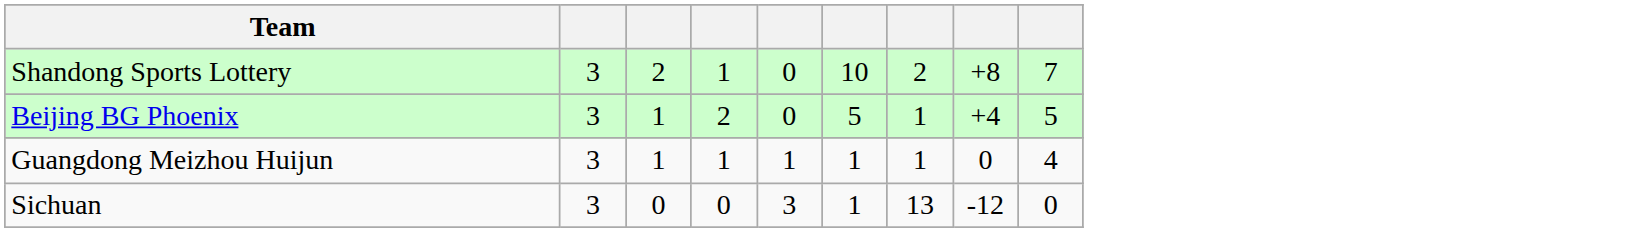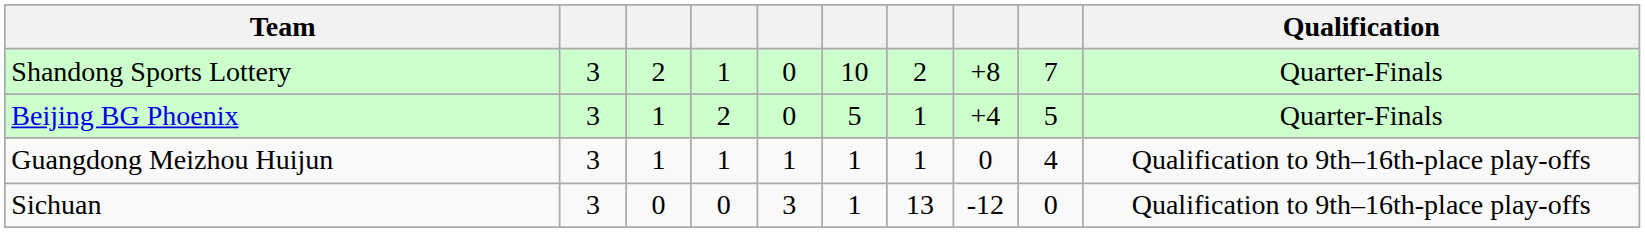+ column: Qualification | Quarter-Finals | Quarter-Finals | Qualification to 9th–16th-place play-offs | Qualification to 9th–16th-place play-offs
